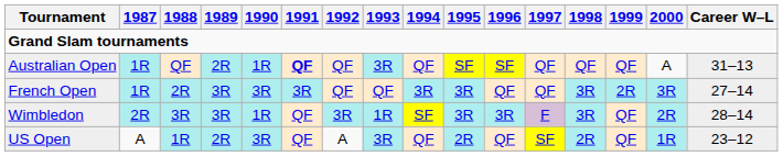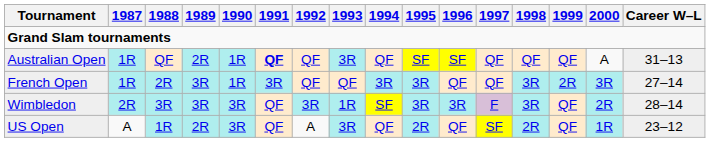French Open | 1990: 3R -> 1R
Wimbledon | 1990: 1R -> 3R
